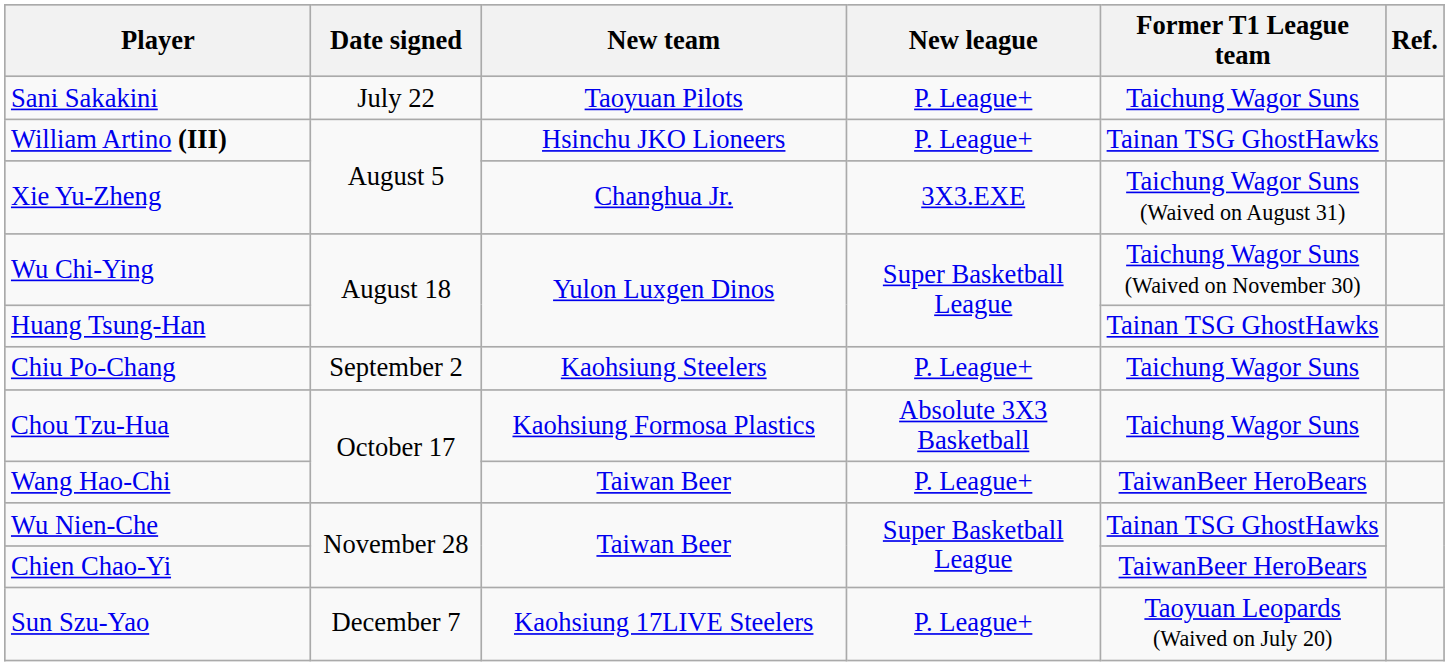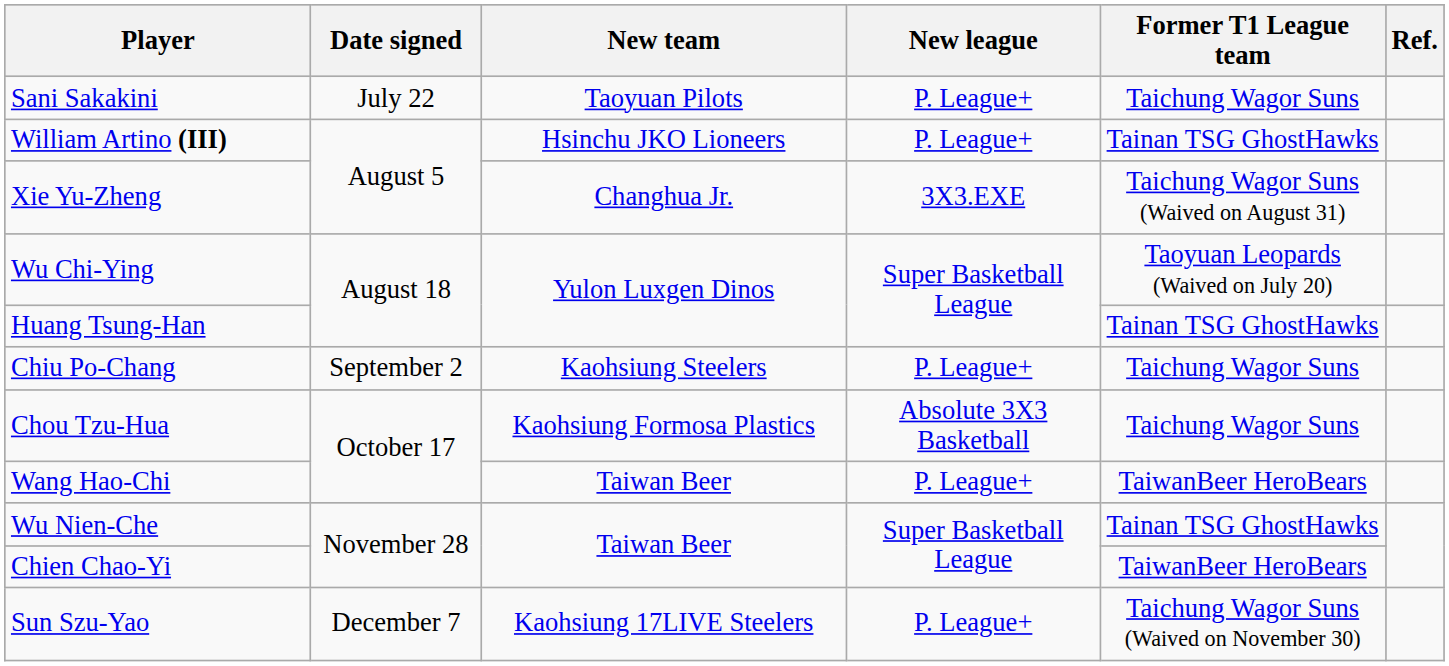Wu Chi-Ying | Former T1 League team: Taichung Wagor Suns (Waived on November 30) -> Taoyuan Leopards (Waived on July 20)
Sun Szu-Yao | Former T1 League team: Taoyuan Leopards (Waived on July 20) -> Taichung Wagor Suns (Waived on November 30)
